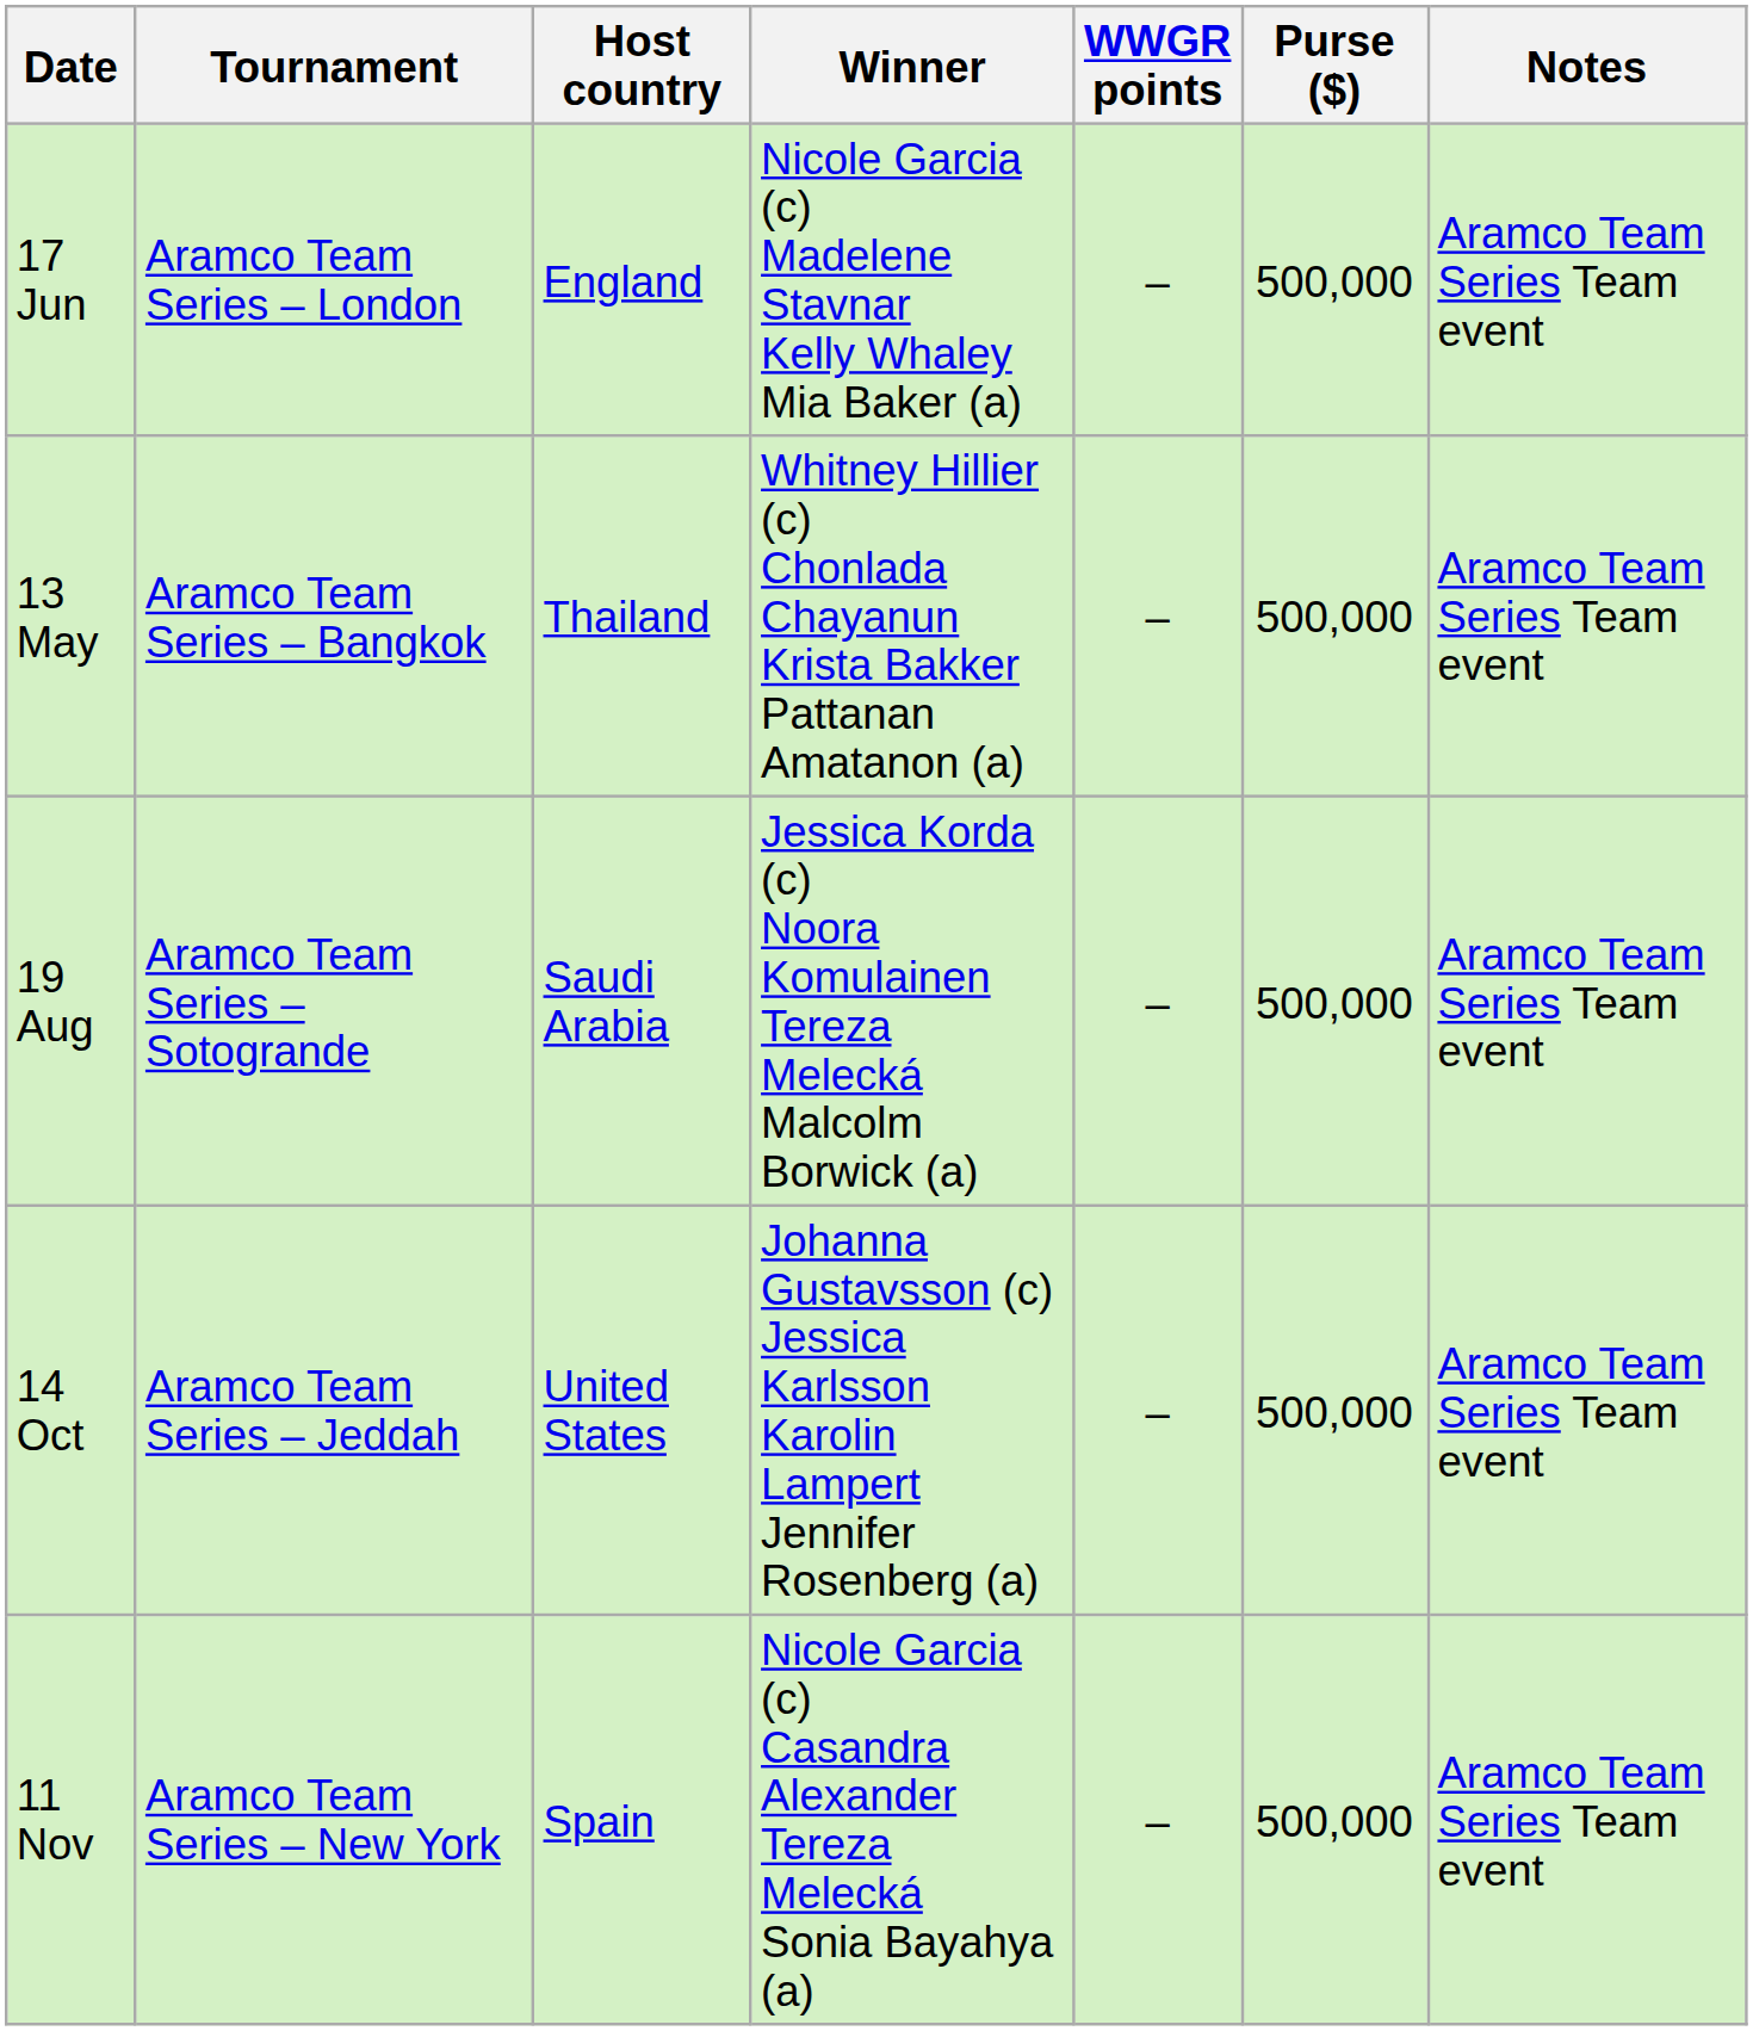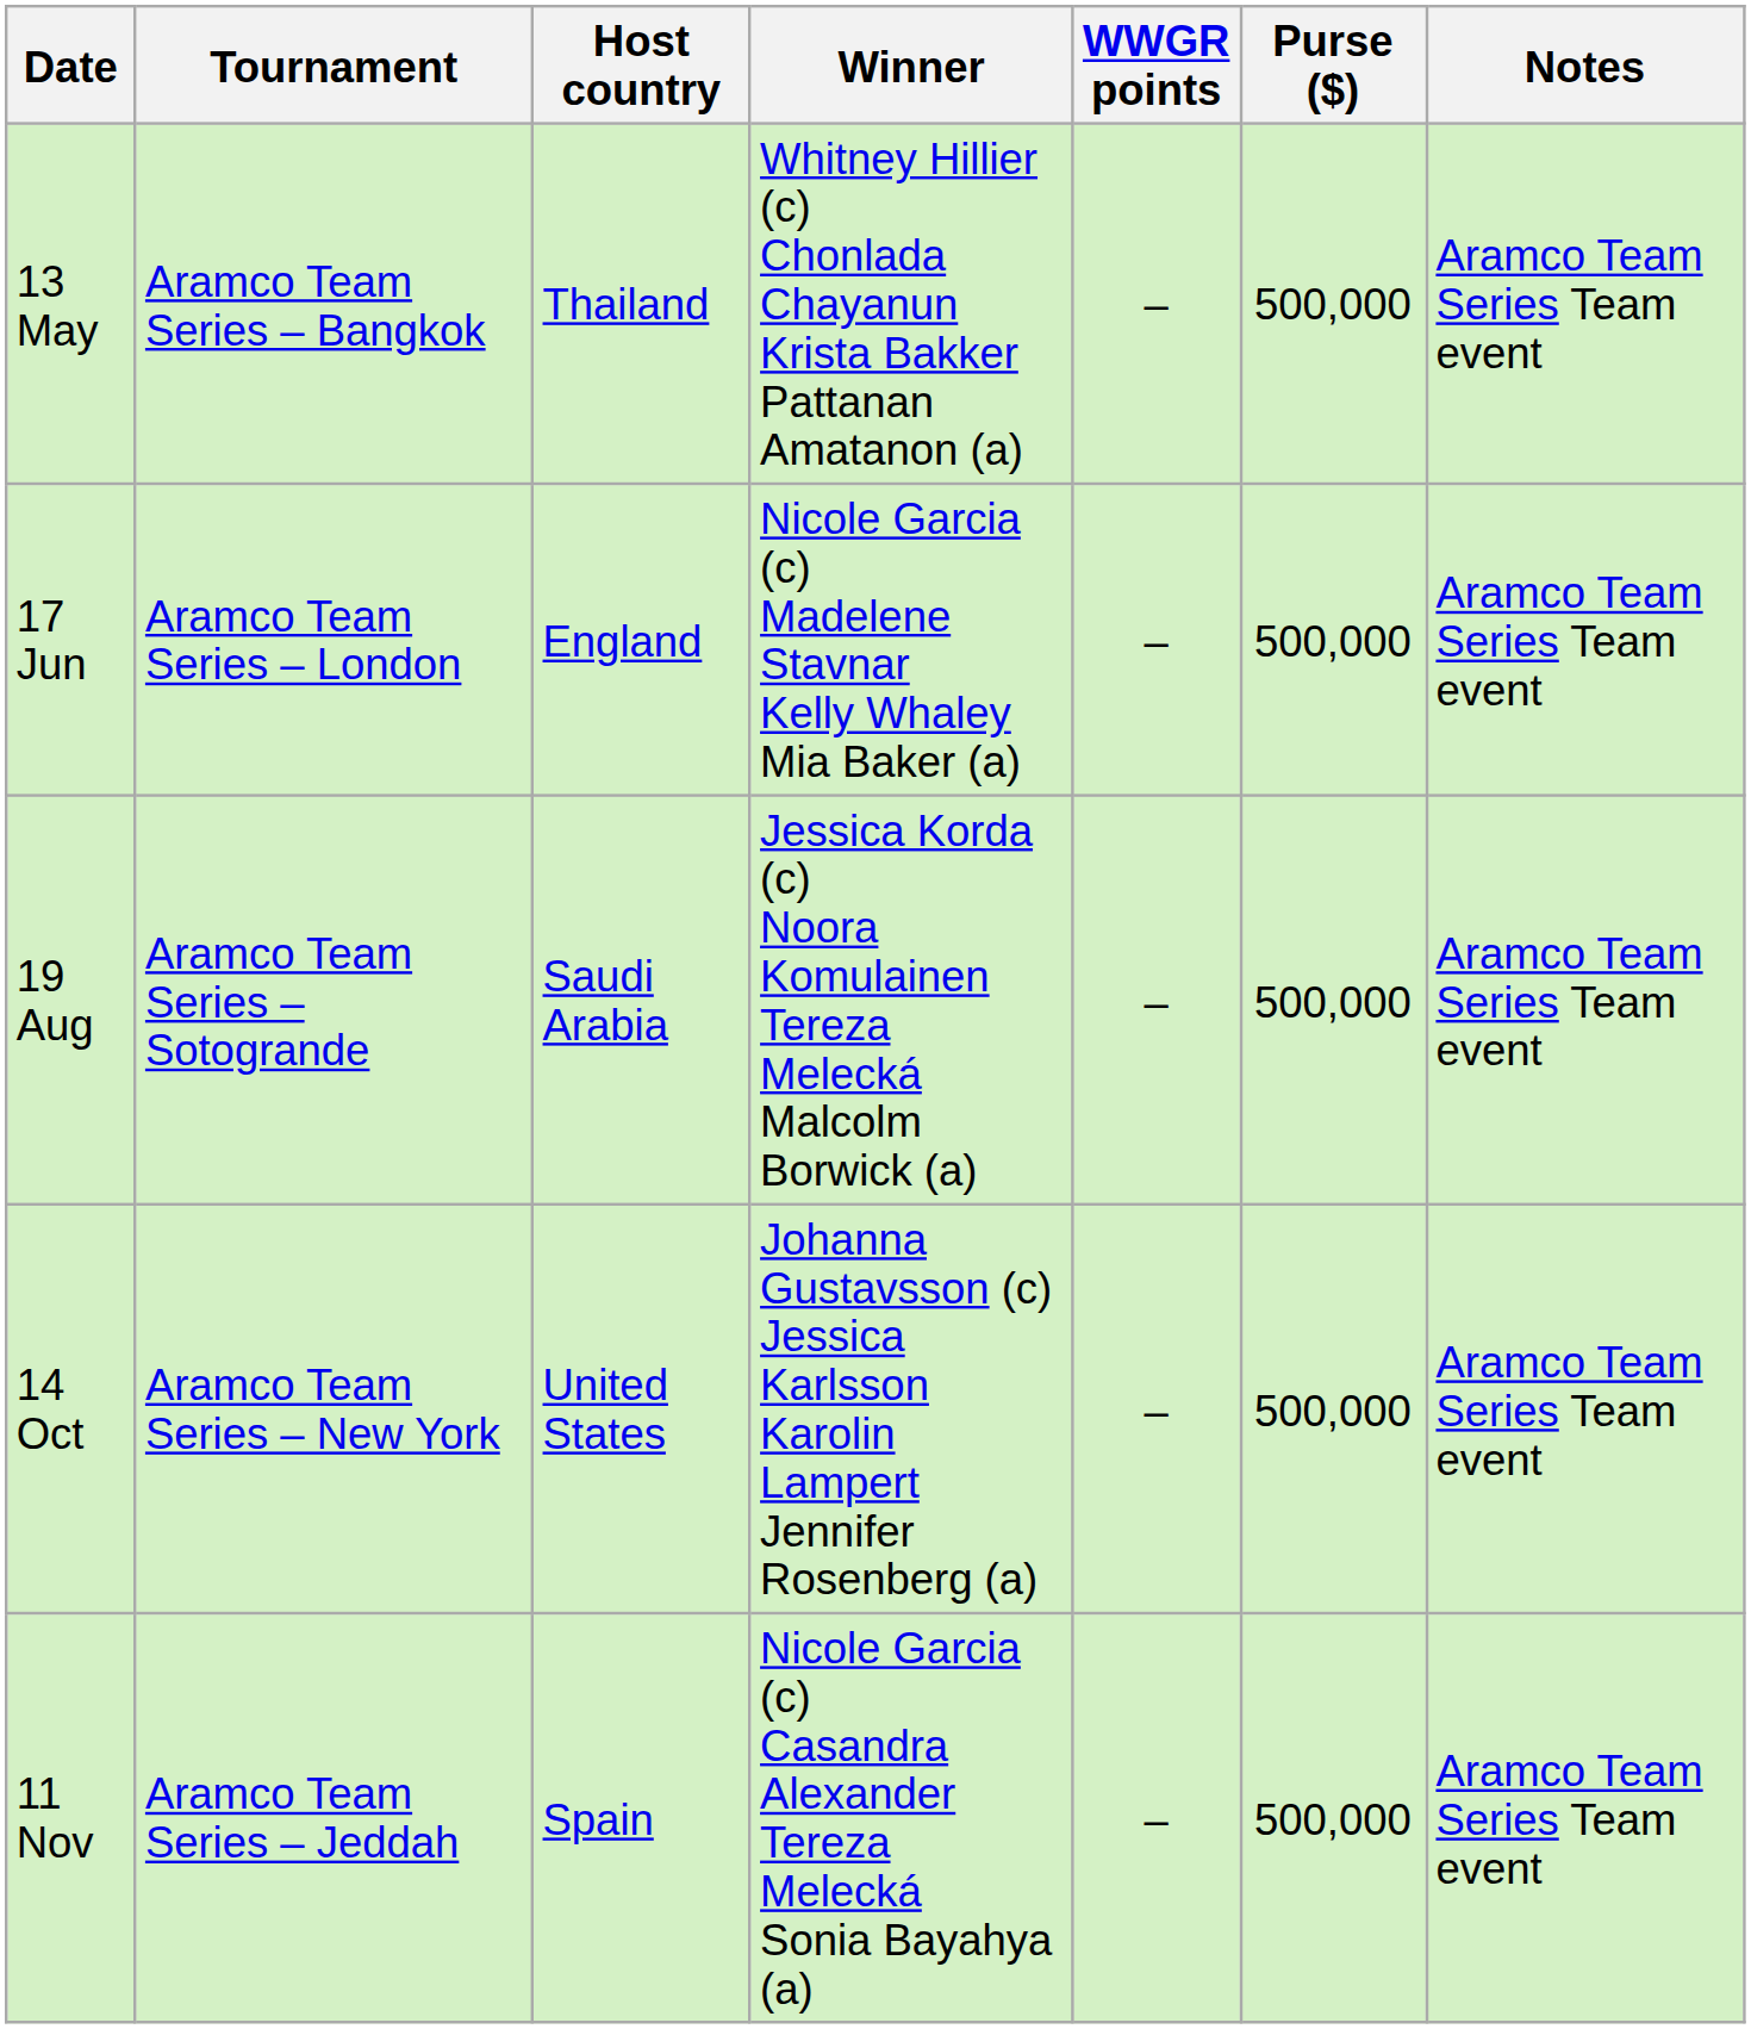rows swapped: 13 May <-> 17 Jun
14 Oct | Tournament: Aramco Team Series – Jeddah -> Aramco Team Series – New York
11 Nov | Tournament: Aramco Team Series – New York -> Aramco Team Series – Jeddah
